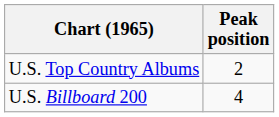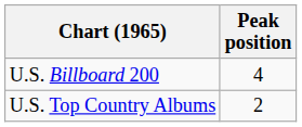rows swapped: U.S. Top Country Albums <-> U.S. Billboard 200
